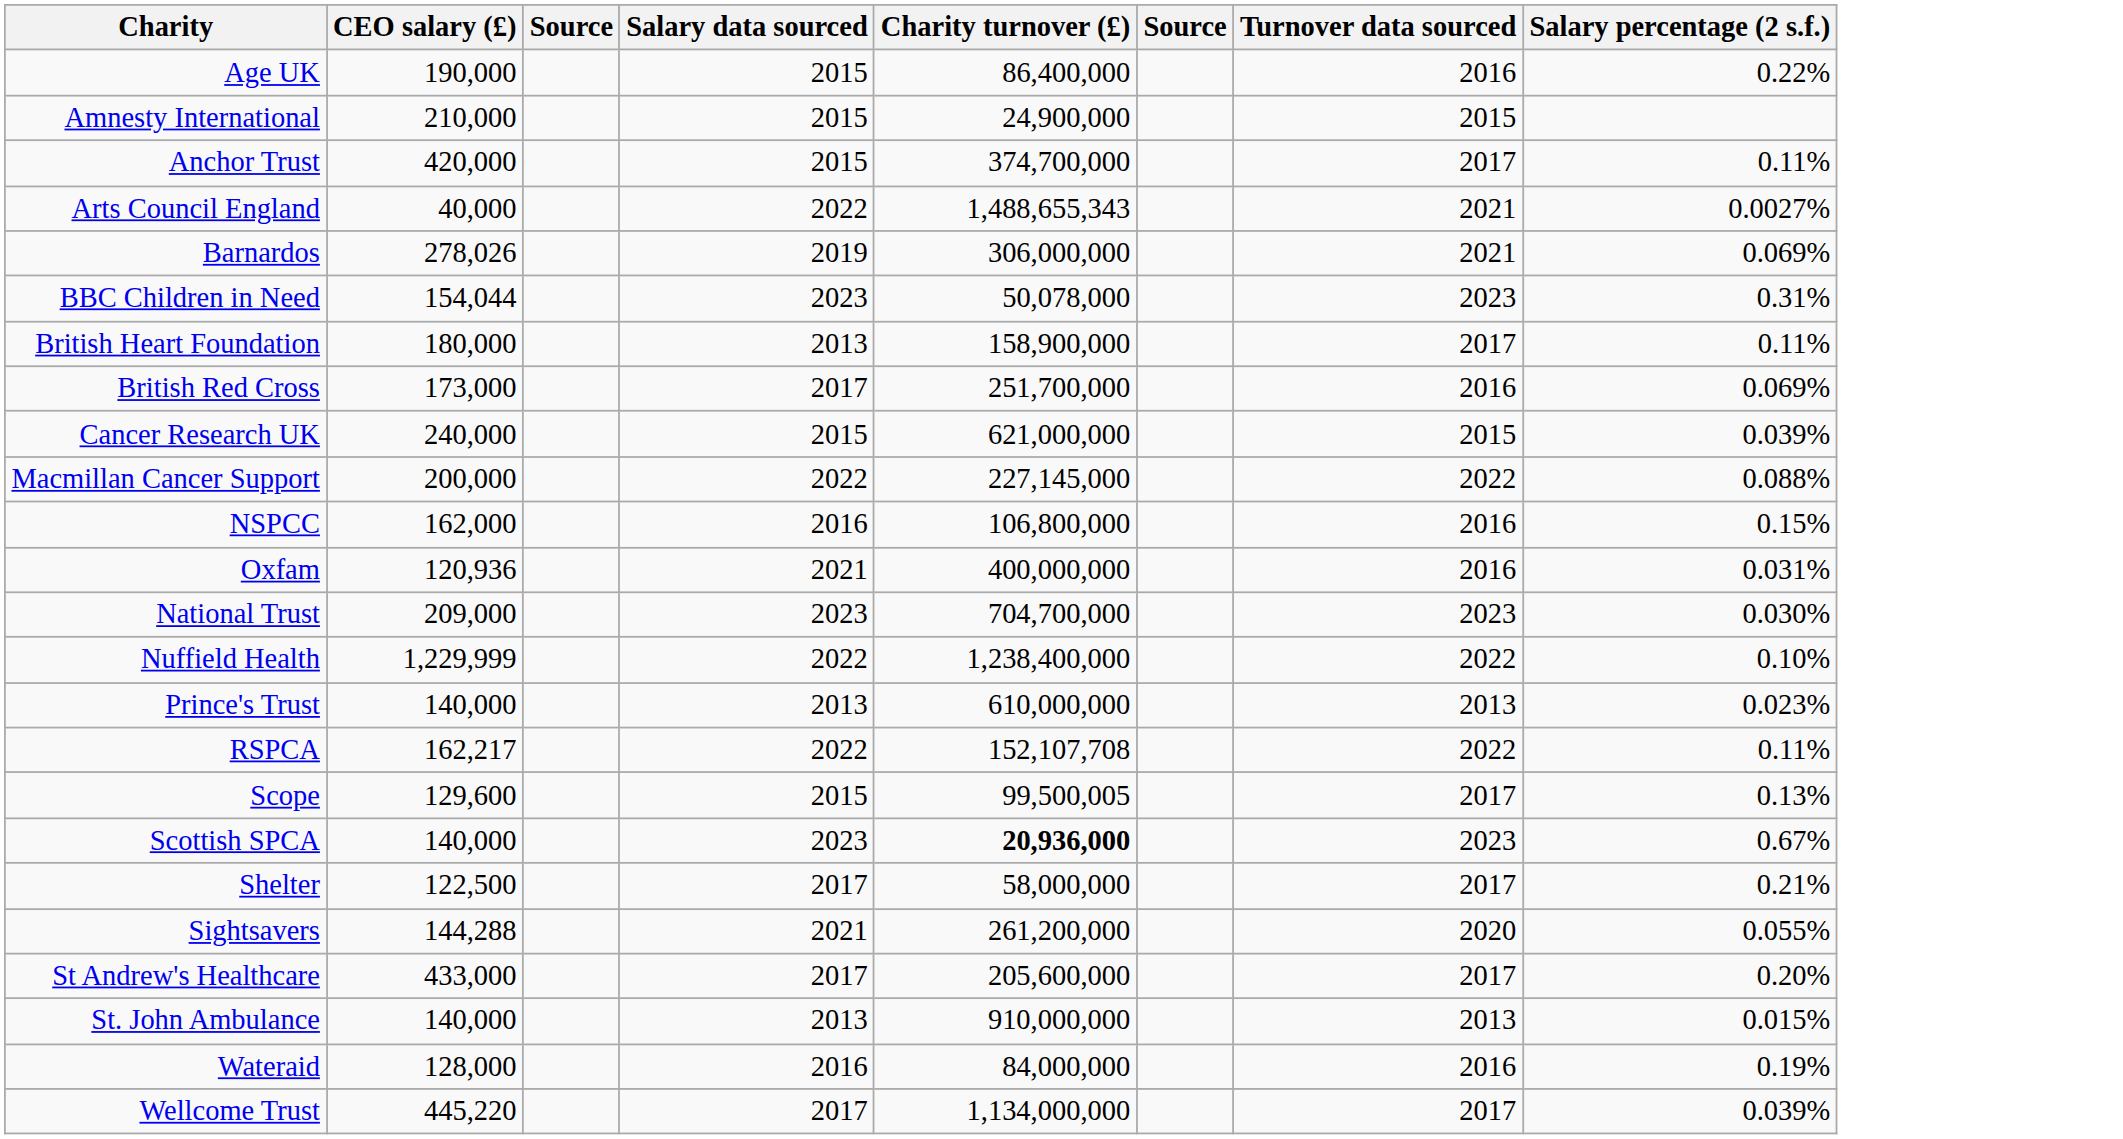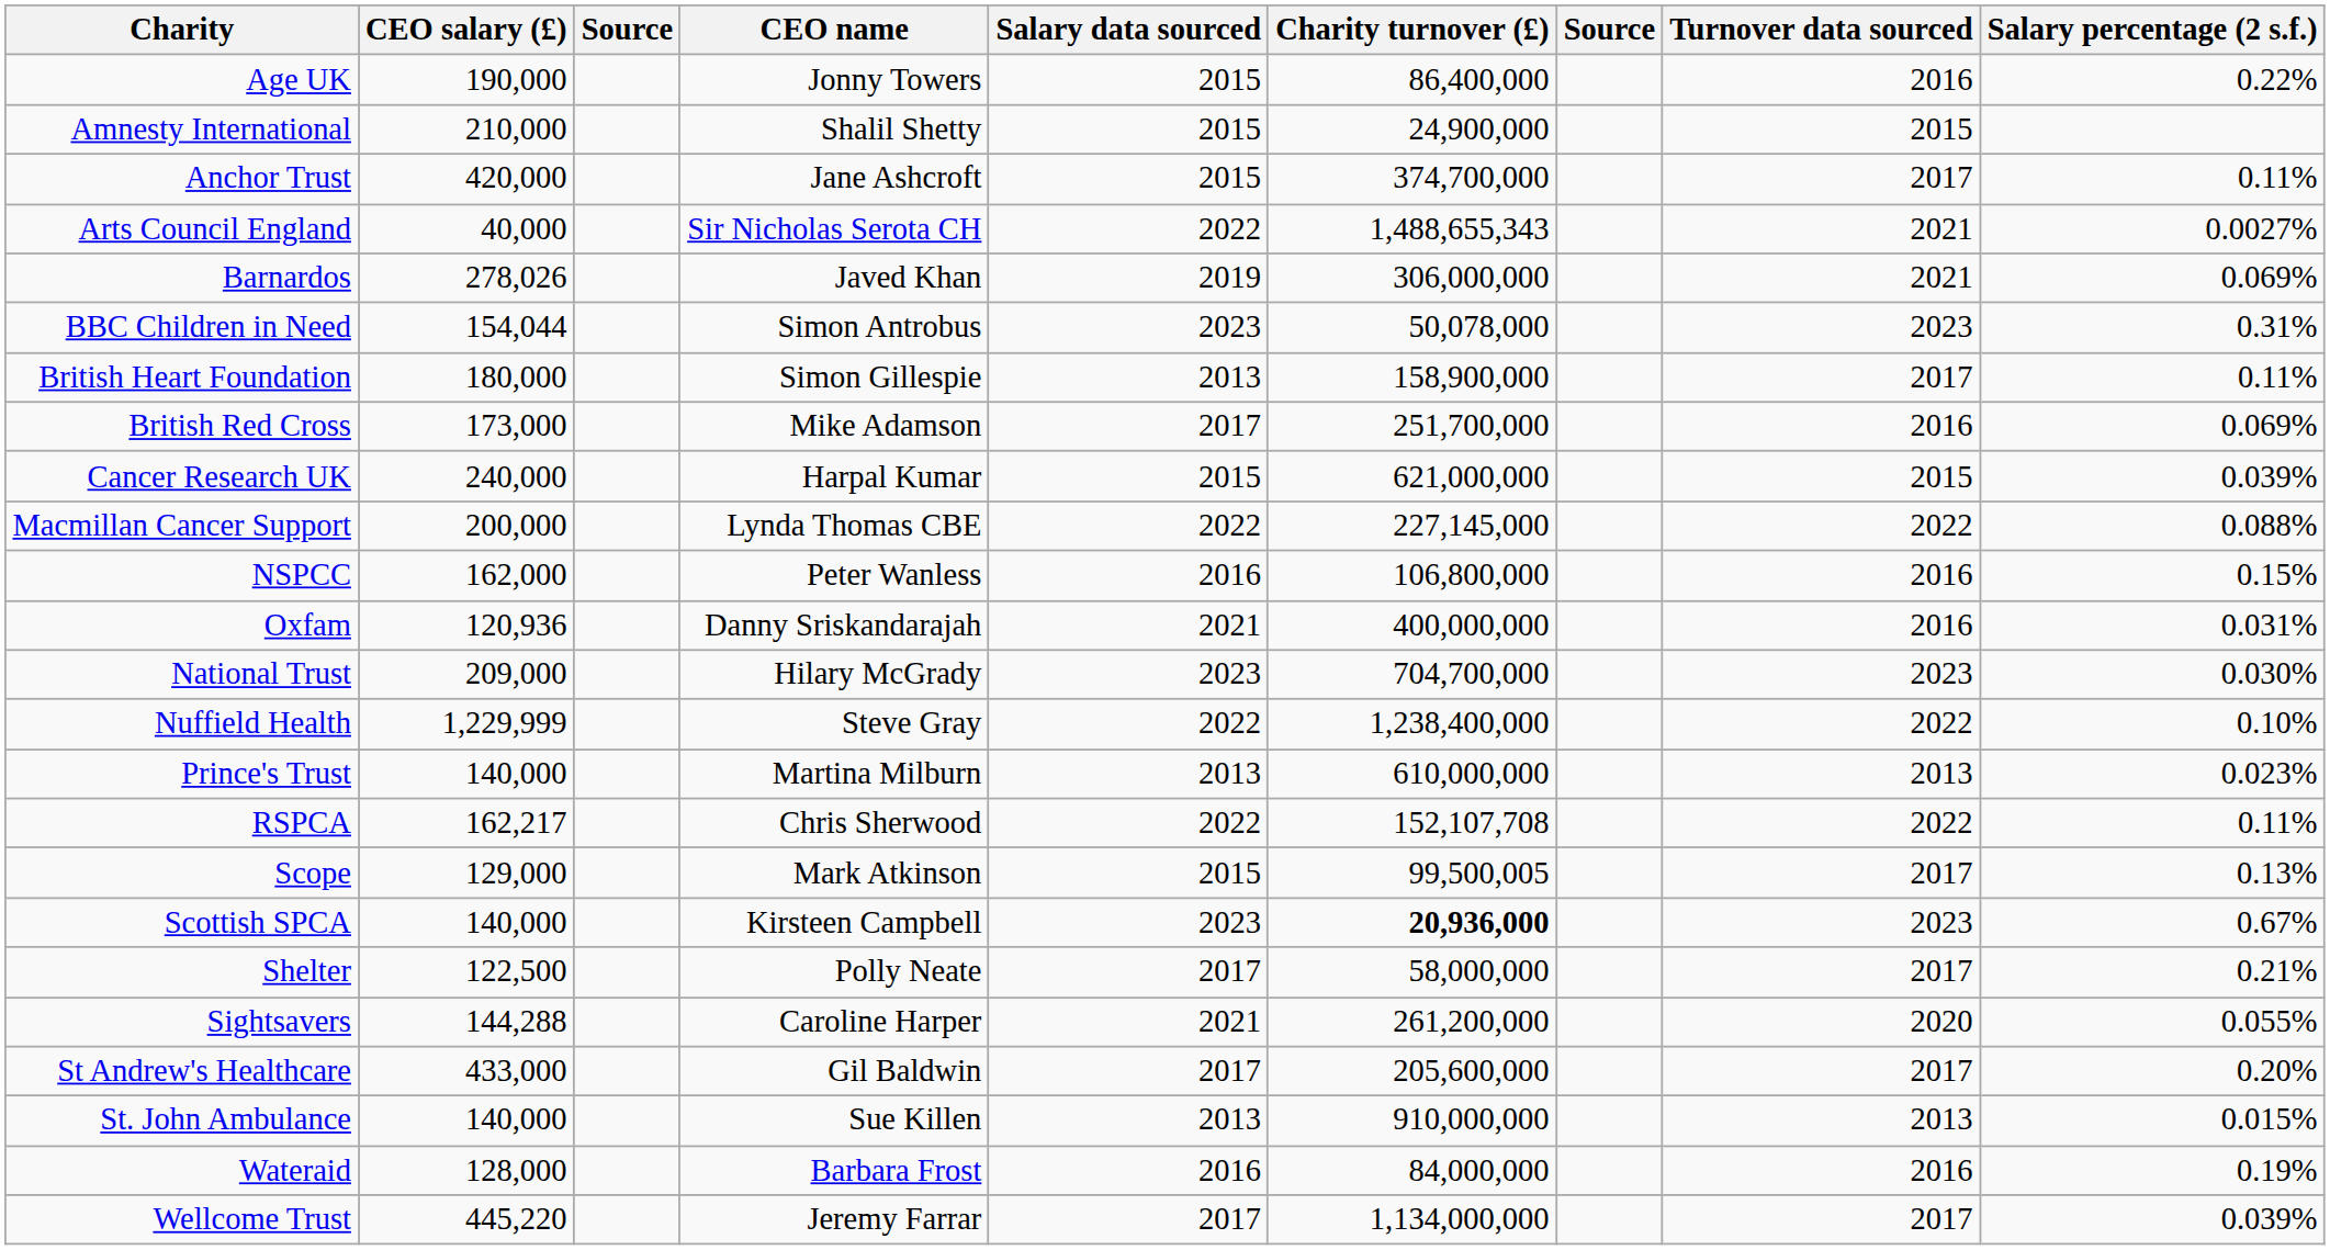+ column: CEO name | Jonny Towers | Shalil Shetty | Jane Ashcroft | Sir Nicholas Serota CH | Javed Khan | Simon Antrobus | Simon Gillespie | Mike Adamson | Harpal Kumar | Lynda Thomas CBE | Peter Wanless | Danny Sriskandarajah | Hilary McGrady | Steve Gray | Martina Milburn | Chris Sherwood | Mark Atkinson | Kirsteen Campbell | Polly Neate | Caroline Harper | Gil Baldwin | Sue Killen | Barbara Frost | Jeremy Farrar
Scope | CEO salary (£): 129,600 -> 129,000
